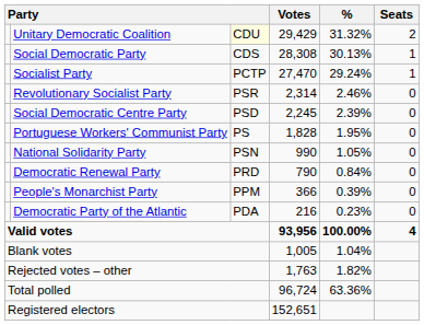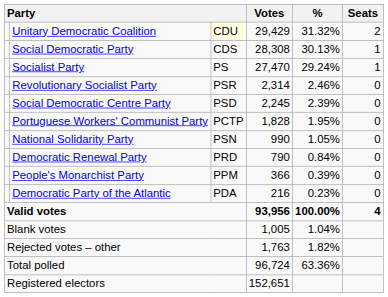Socialist Party | column 3: PCTP -> PS
Portuguese Workers' Communist Party | column 3: PS -> PCTP
